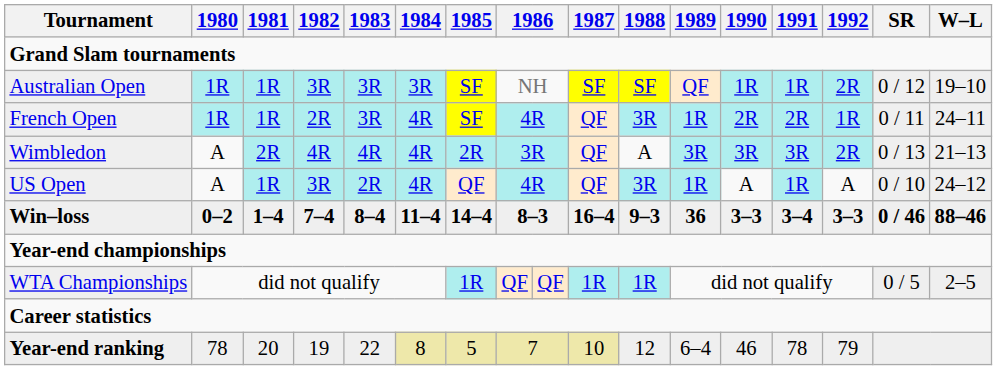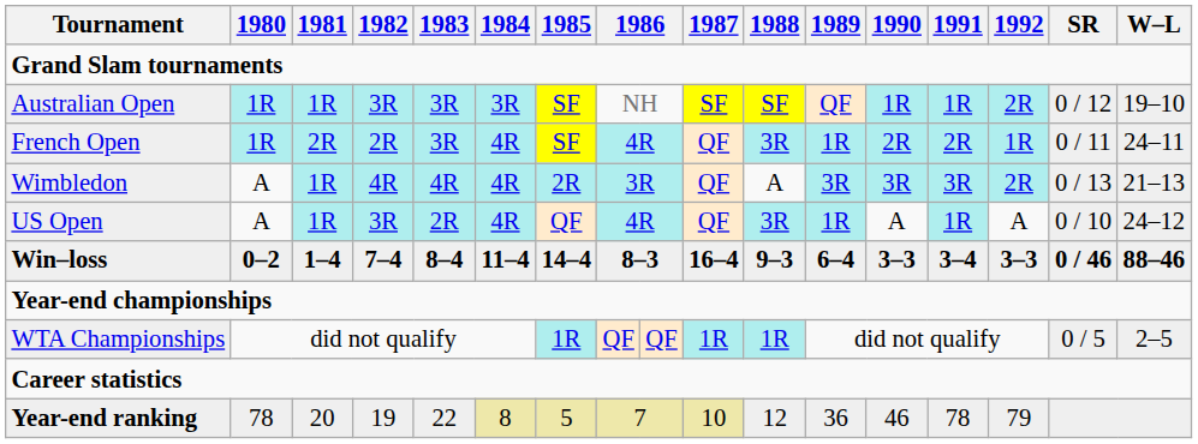French Open | 1981: 1R -> 2R
Wimbledon | 1981: 2R -> 1R
Win–loss | 1989: 36 -> 6–4
Year-end ranking | 1989: 6–4 -> 36
